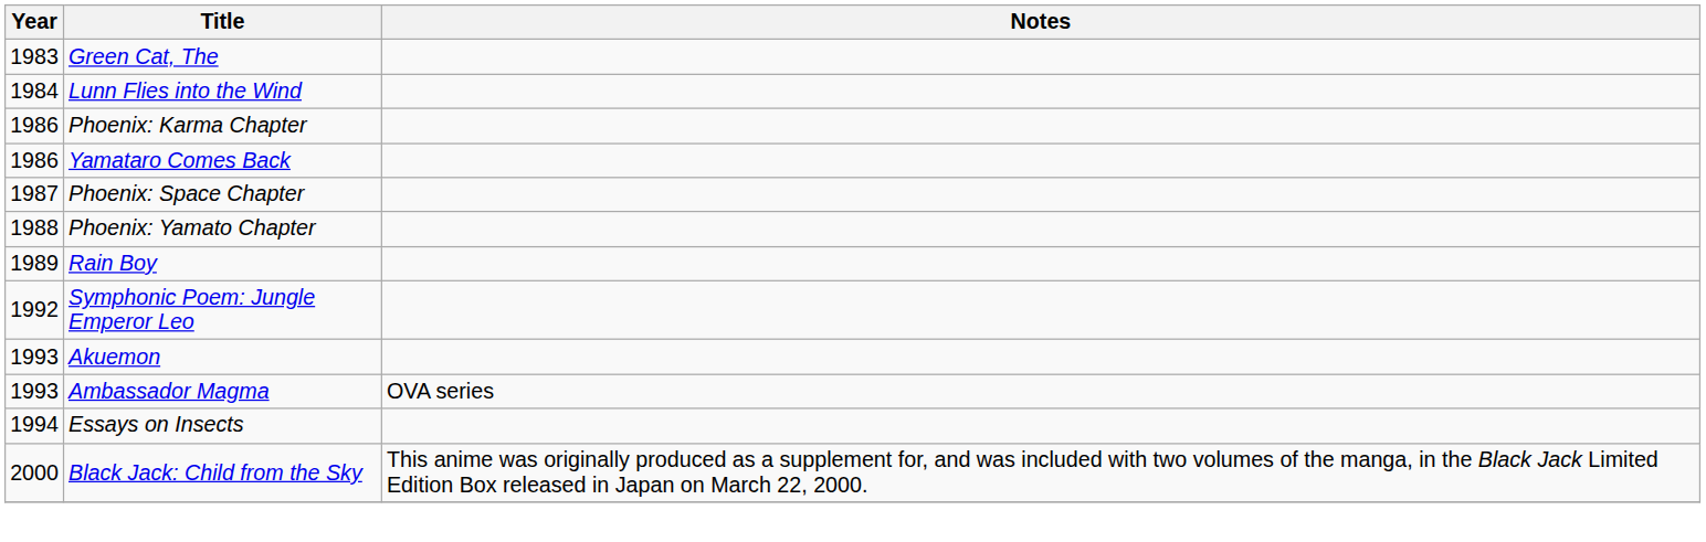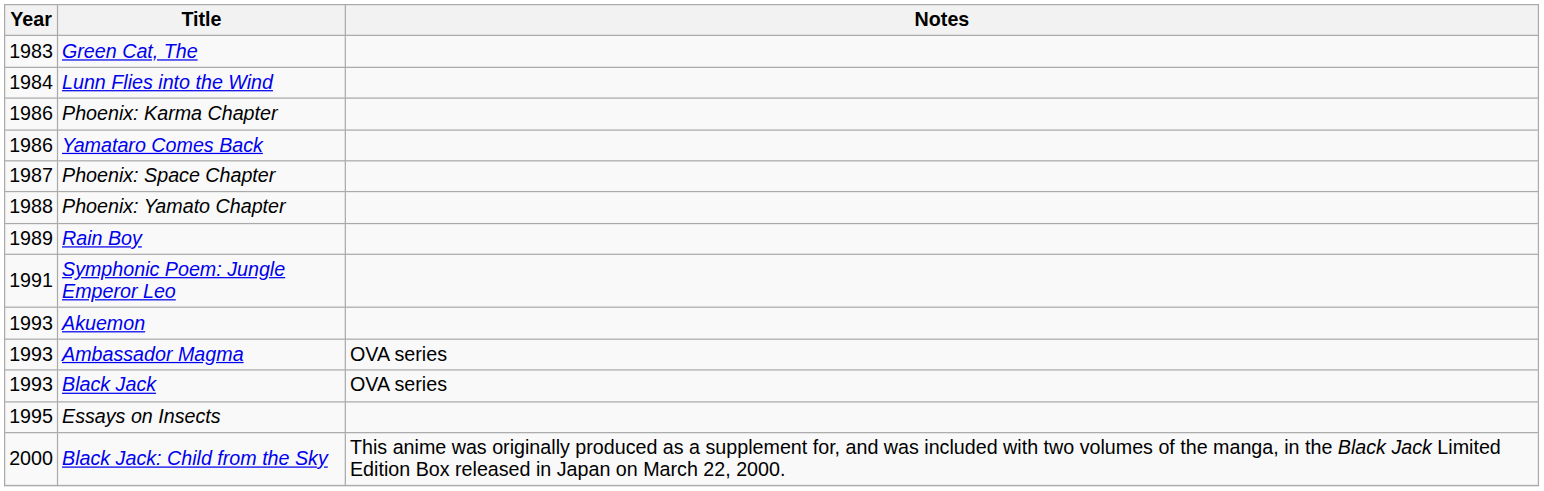Symphonic Poem: Jungle Emperor Leo | Year: 1992 -> 1991
+ row: 1993 | Black Jack | OVA series
Essays on Insects | Year: 1994 -> 1995
